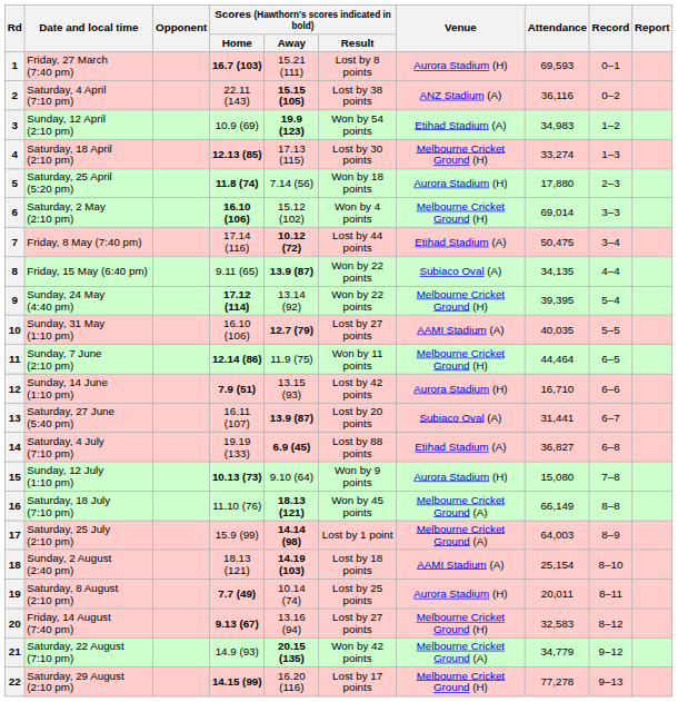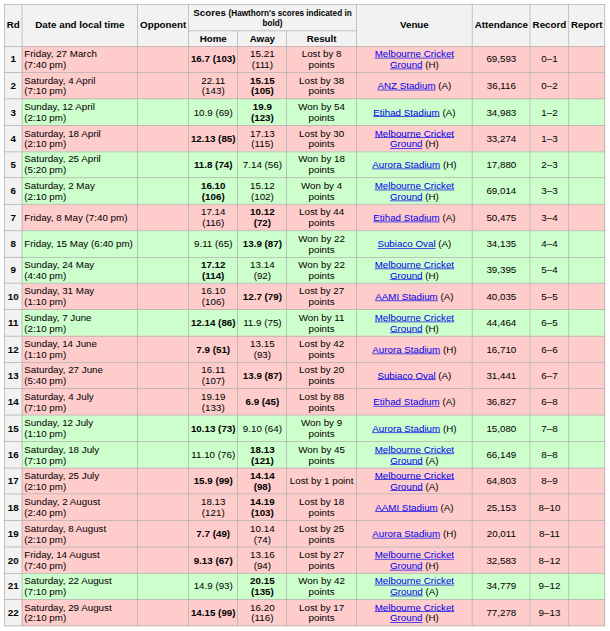1 | Venue: Aurora Stadium (H) -> Melbourne Cricket Ground (H)
17 | Scores (Hawthorn's scores indicated in bold) / Home: normal -> bold
17 | Attendance: 64,003 -> 64,803
18 | Attendance: 25,154 -> 25,153
